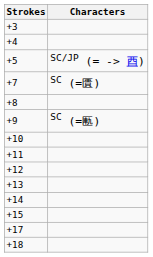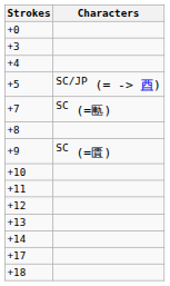+ row: +0
+7 | Characters: SC (=匱) -> SC (=匭)
+9 | Characters: SC (=匭) -> SC (=匱)
- row: +15
